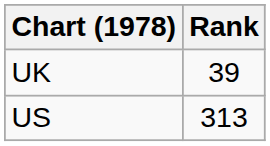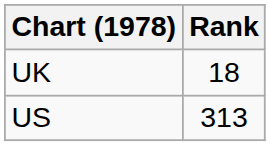UK | Rank: 39 -> 18
